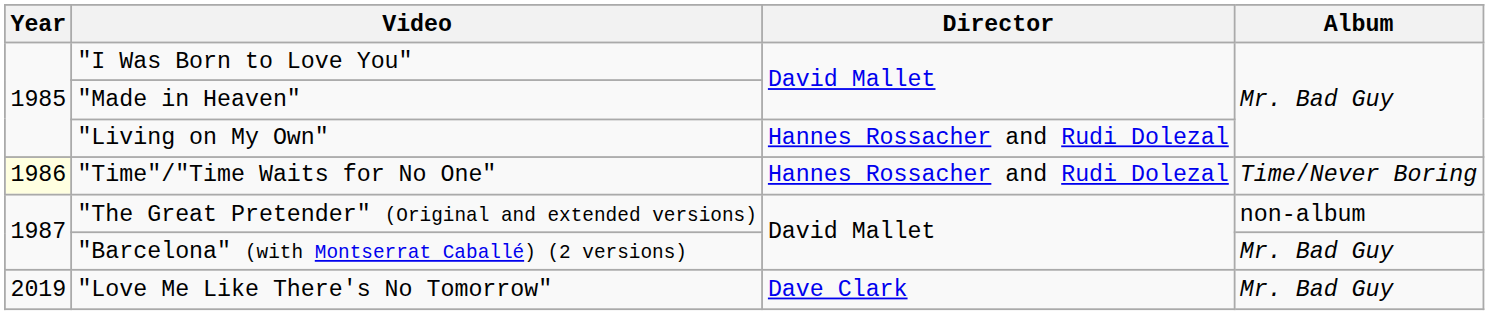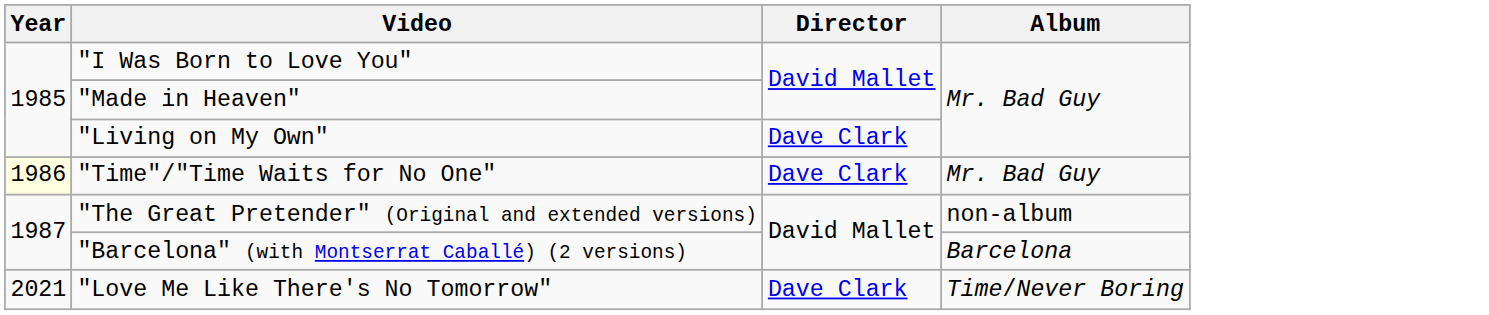"Living on My Own" | Director: Hannes Rossacher and Rudi Dolezal -> Dave Clark
"Time"/"Time Waits for No One" | Director: Hannes Rossacher and Rudi Dolezal -> Dave Clark
"Time"/"Time Waits for No One" | Album: Time/Never Boring -> Mr. Bad Guy
"Barcelona" (with Montserrat Caballé) (2 versions) | Album: Mr. Bad Guy -> Barcelona
"Love Me Like There's No Tomorrow" | Year: 2019 -> 2021
"Love Me Like There's No Tomorrow" | Album: Mr. Bad Guy -> Time/Never Boring
